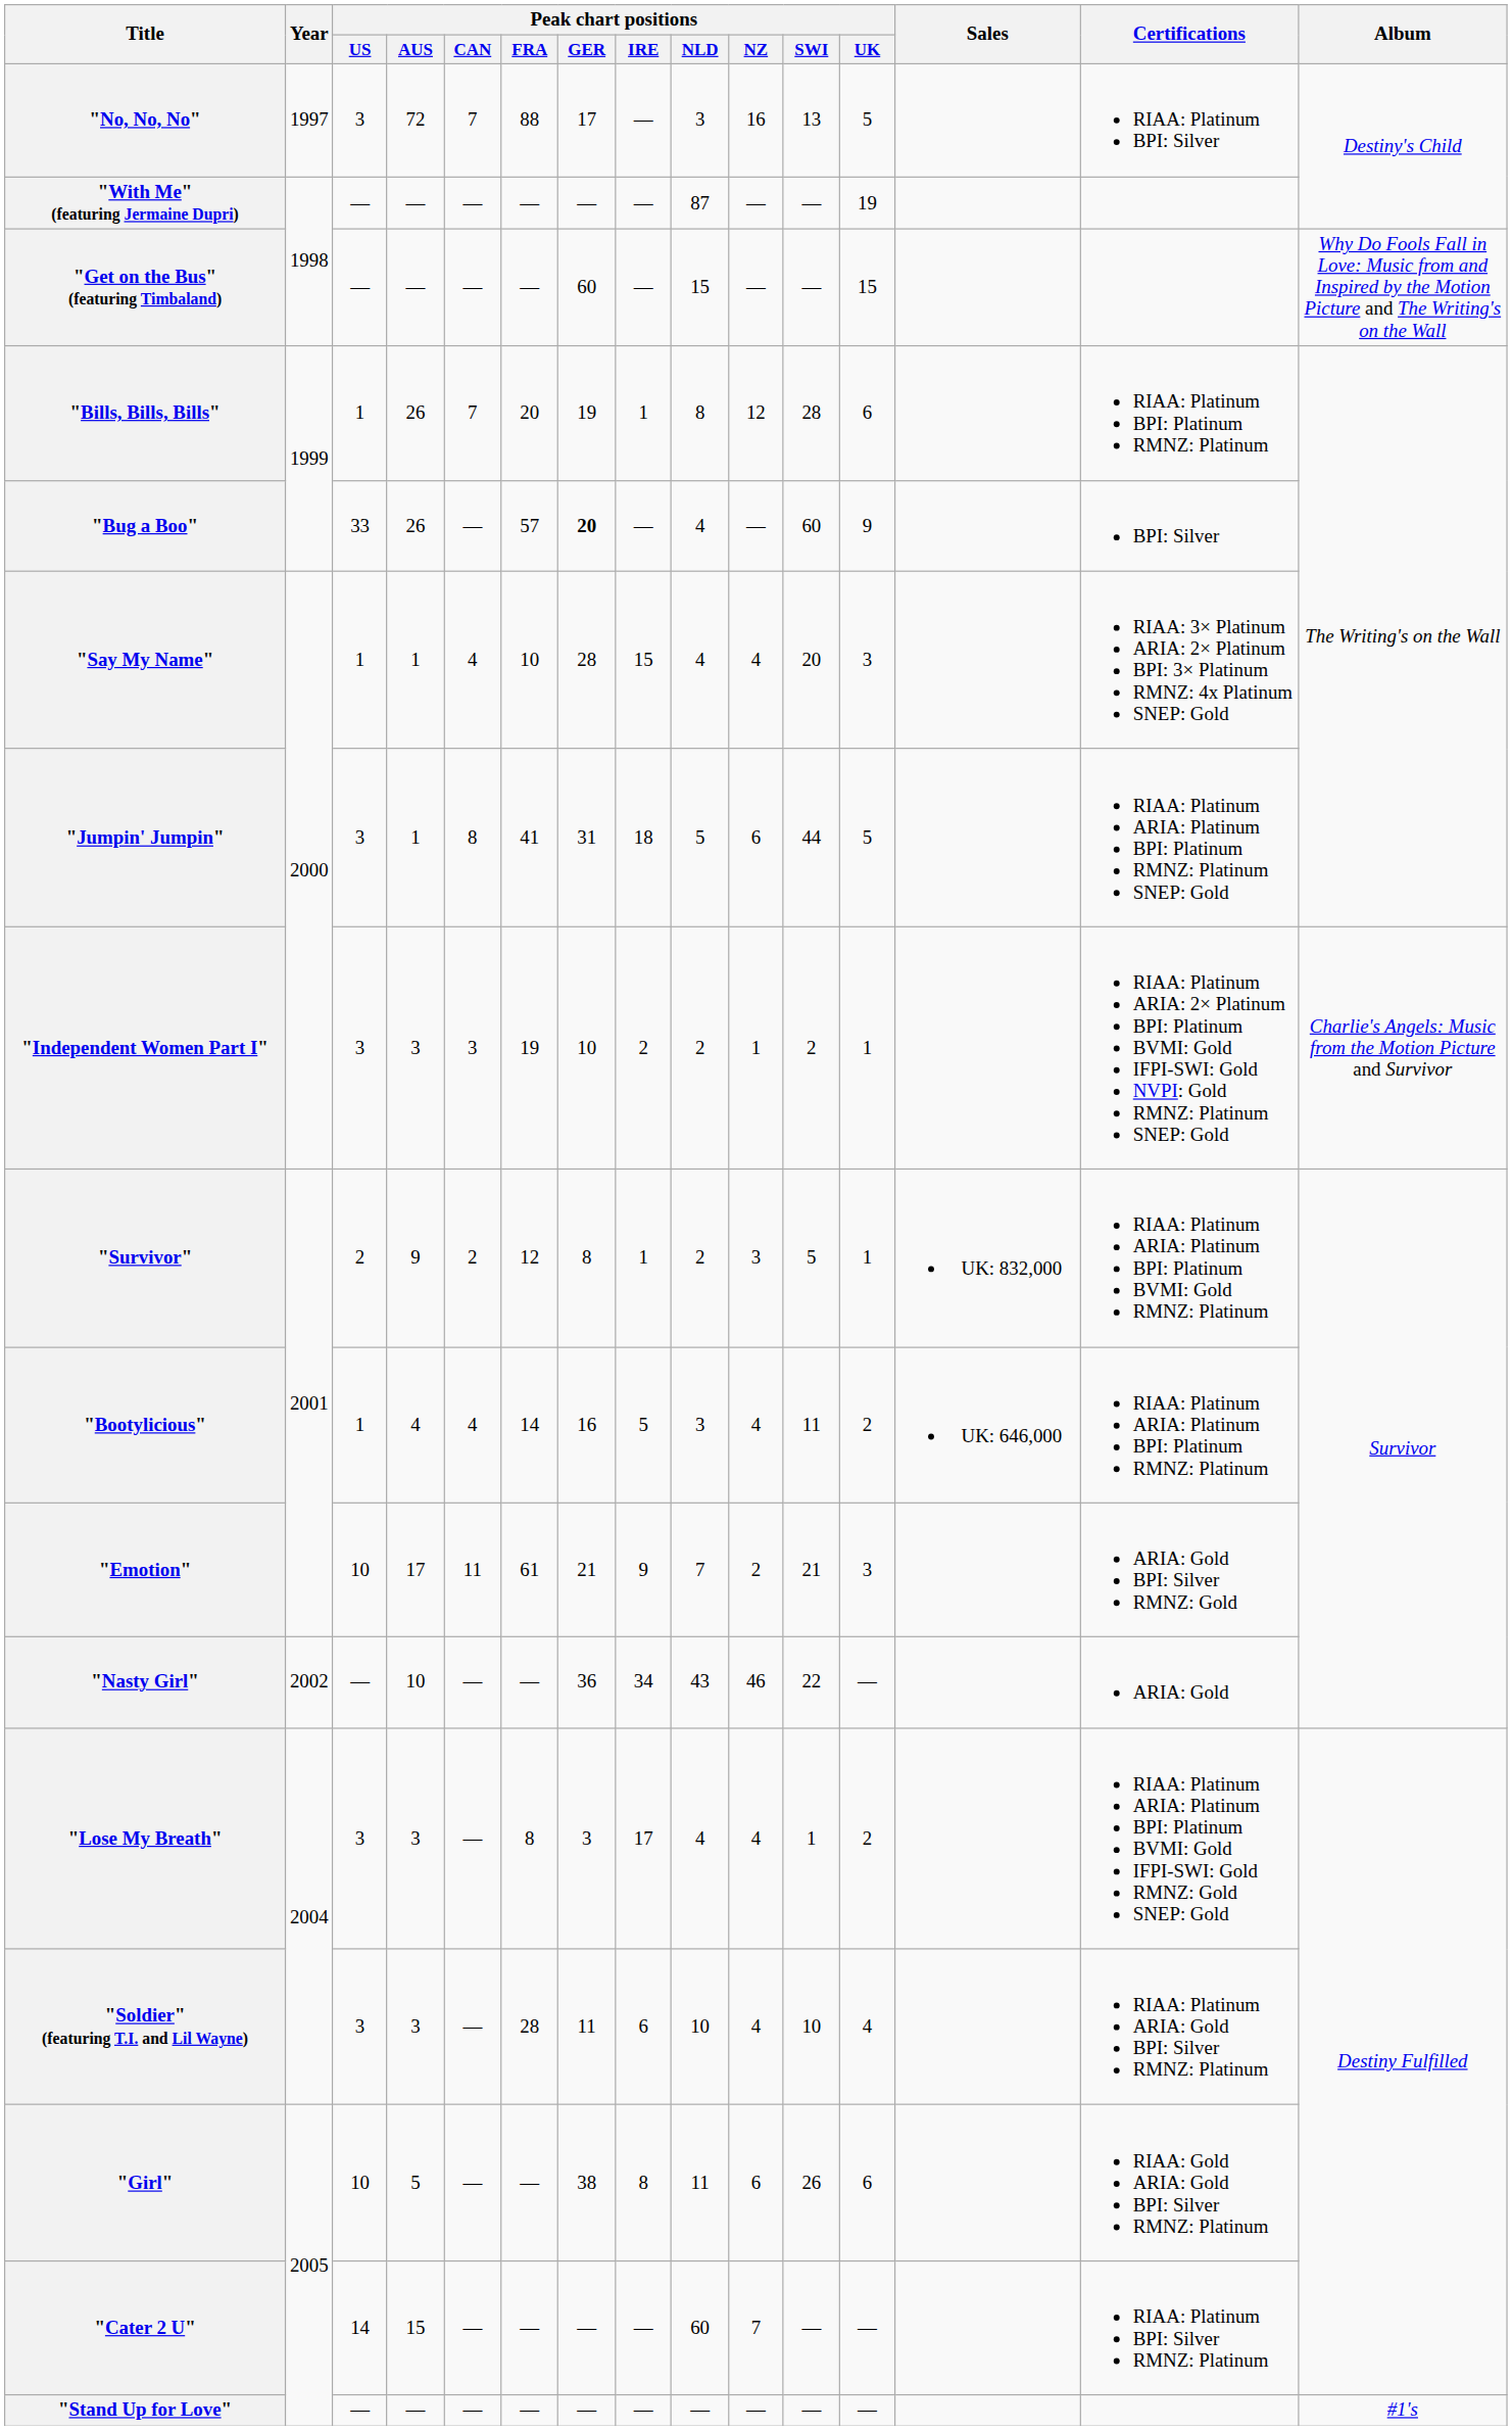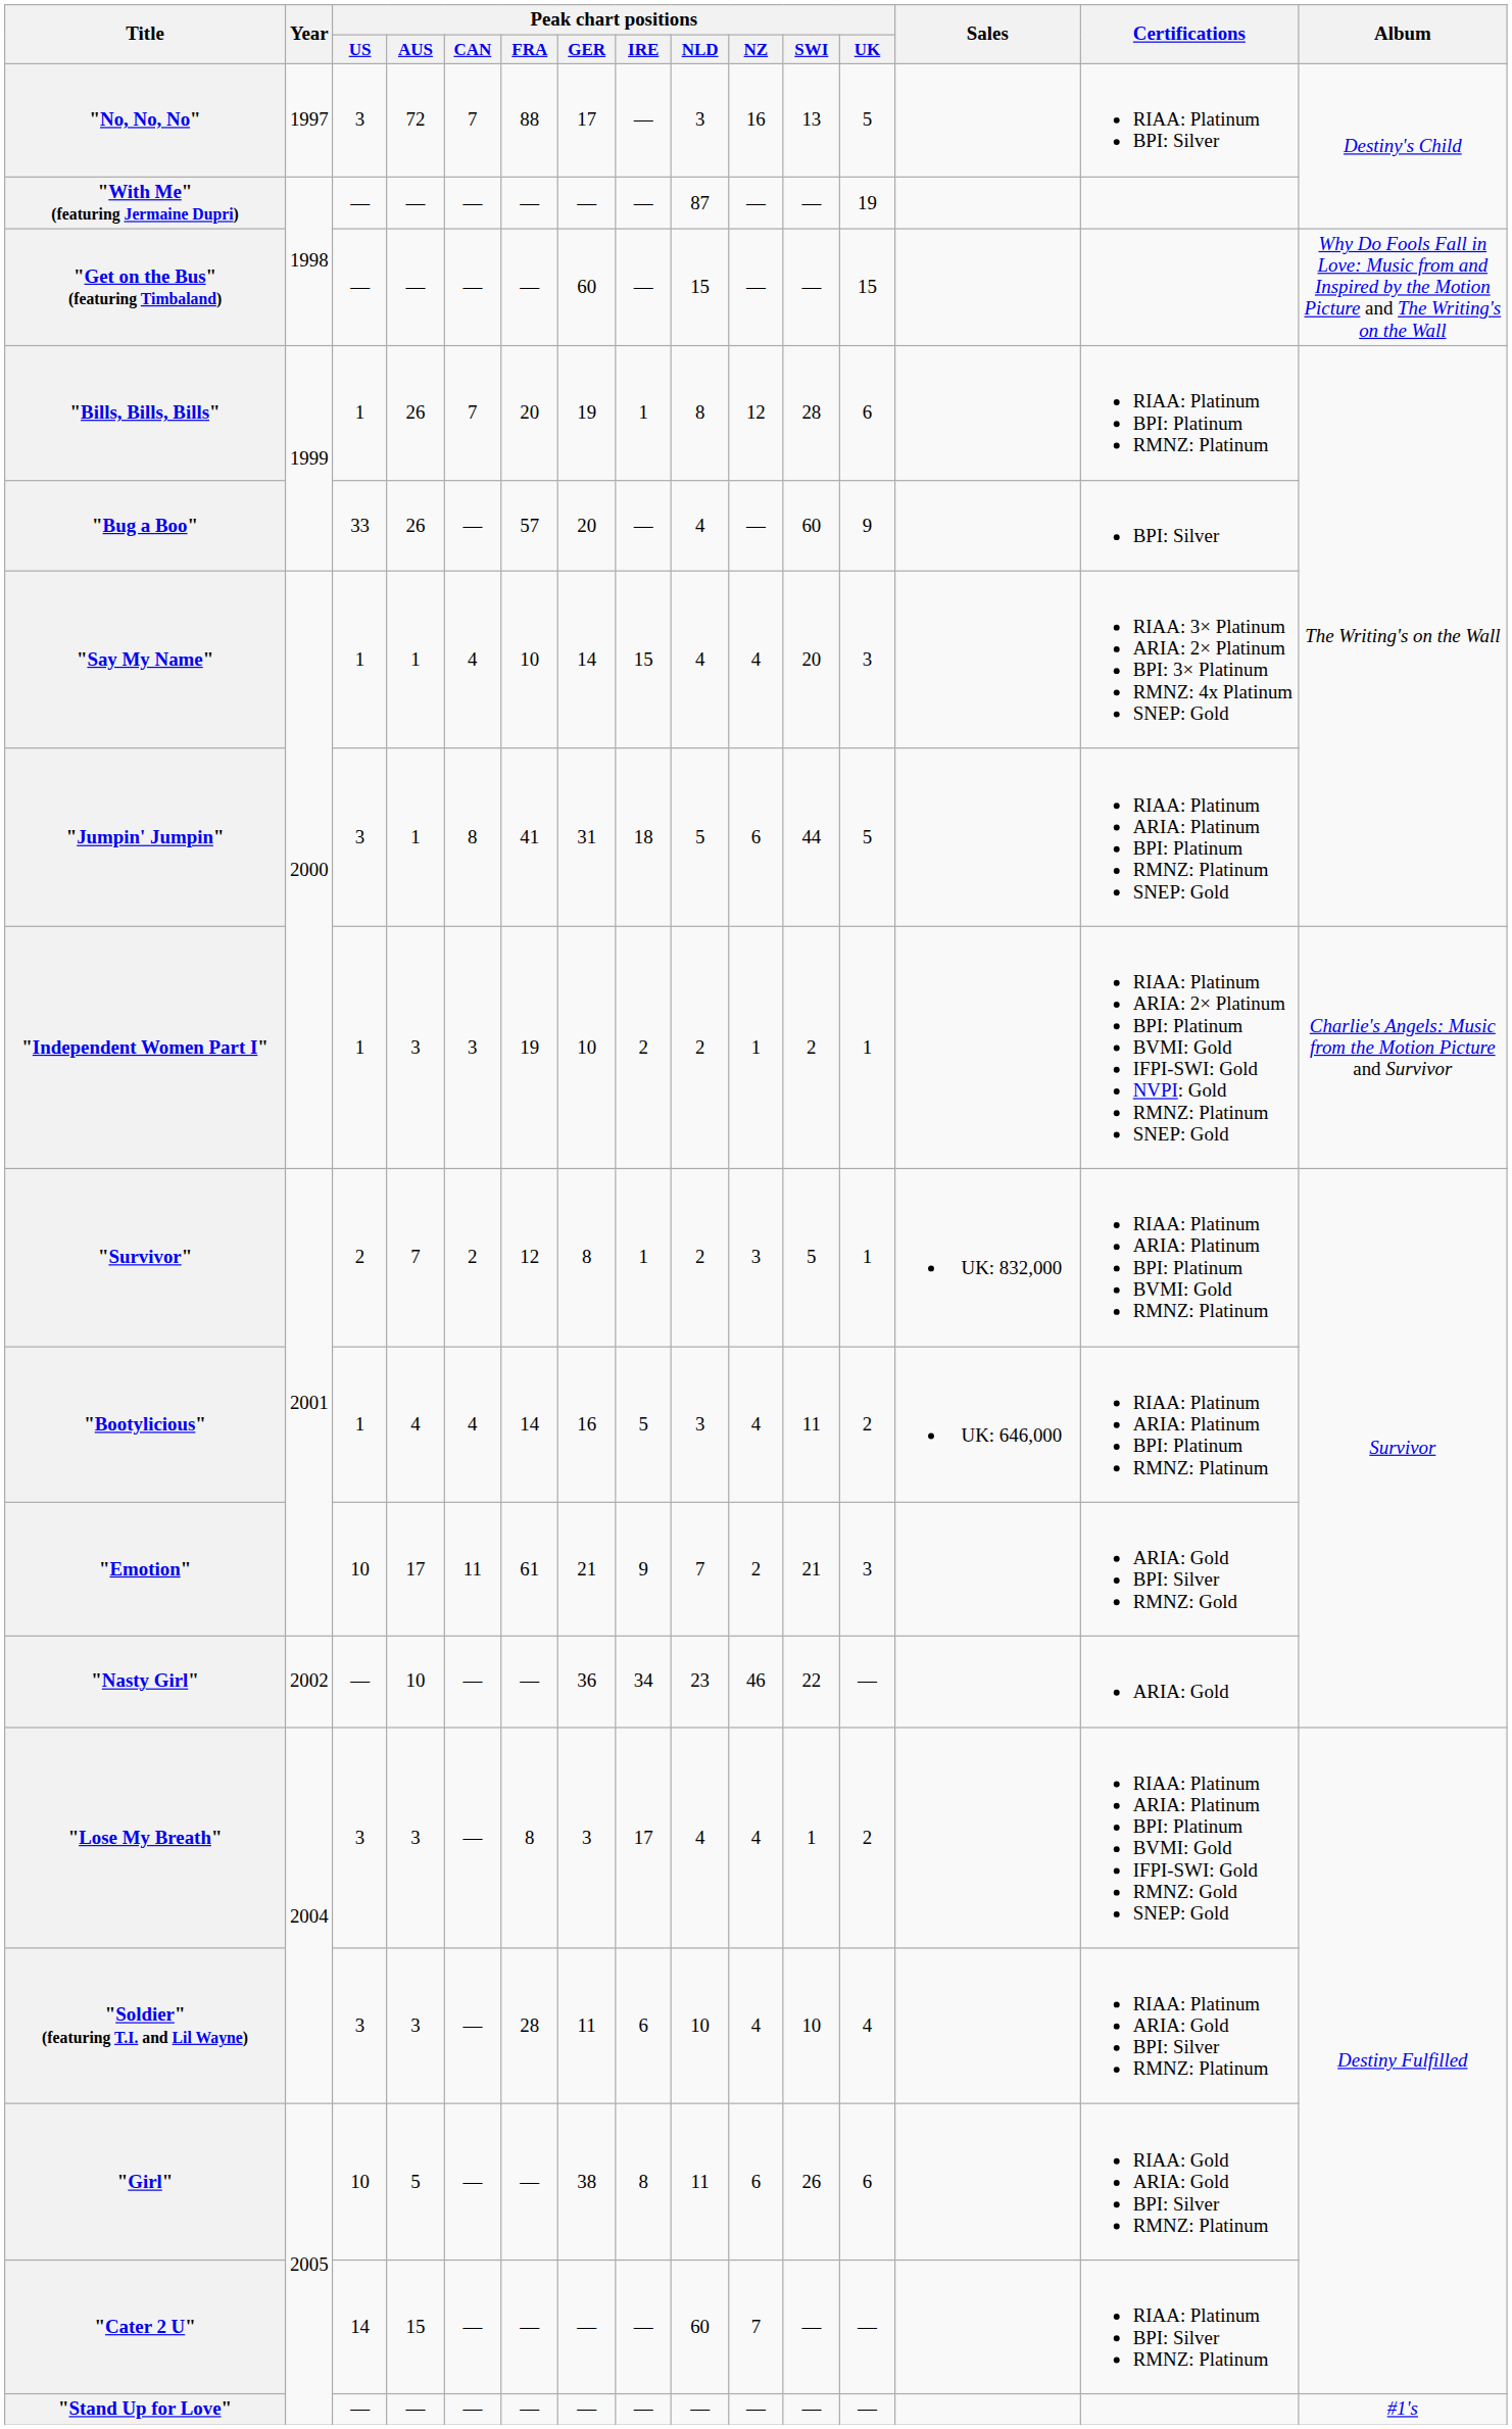"Bug a Boo" | Peak chart positions / GER: bold -> normal
"Say My Name" | Peak chart positions / GER: 28 -> 14
"Independent Women Part I" | Peak chart positions / US: 3 -> 1
"Survivor" | Peak chart positions / AUS: 9 -> 7
"Nasty Girl" | Peak chart positions / NLD: 43 -> 23
